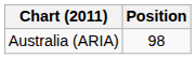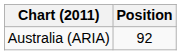Australia (ARIA) | Position: 98 -> 92
